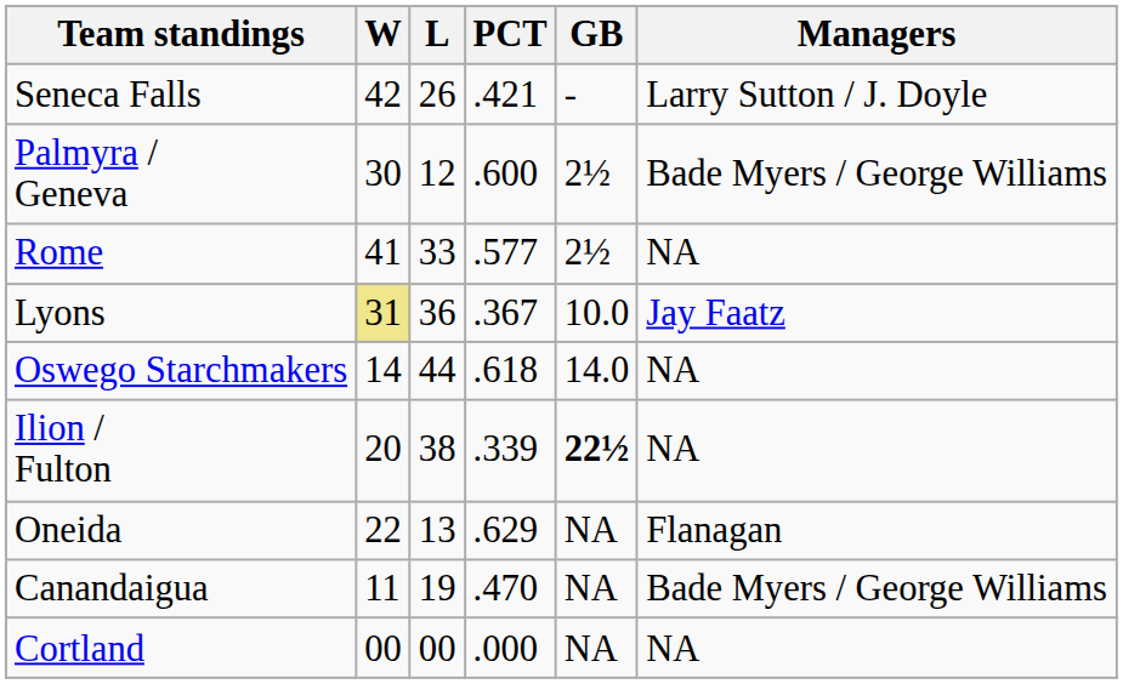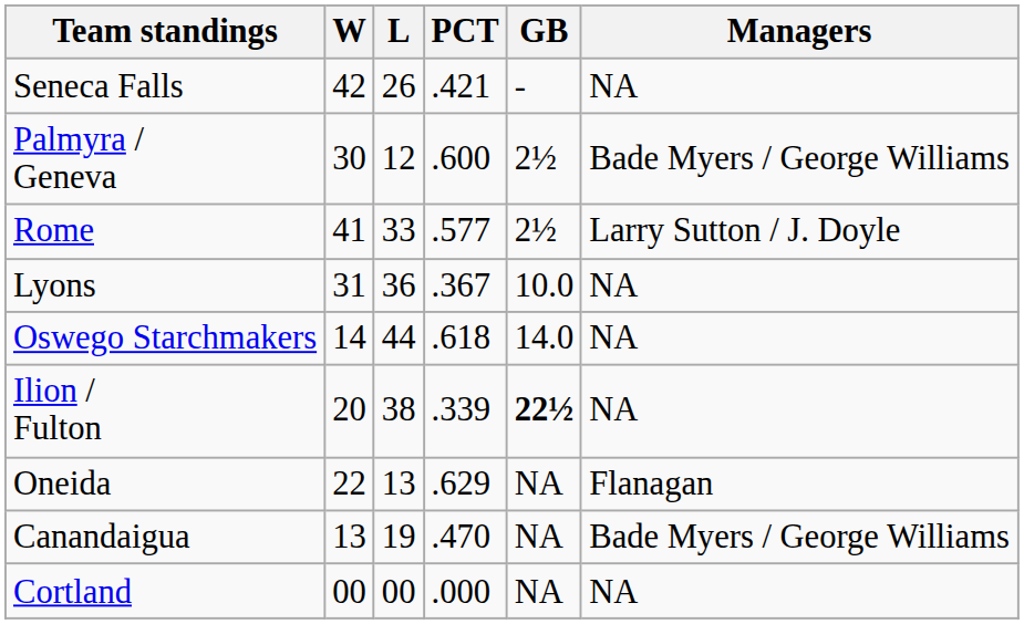Seneca Falls | Managers: Larry Sutton / J. Doyle -> NA
Rome | Managers: NA -> Larry Sutton / J. Doyle
Lyons | W: khaki background -> no background
Lyons | Managers: Jay Faatz -> NA
Canandaigua | W: 11 -> 13
